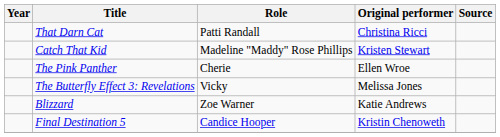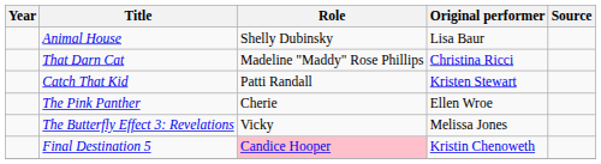+ row: Animal House | Shelly Dubinsky | Lisa Baur
That Darn Cat | Role: Patti Randall -> Madeline "Maddy" Rose Phillips
Catch That Kid | Role: Madeline "Maddy" Rose Phillips -> Patti Randall
- row: Blizzard | Zoe Warner | Katie Andrews
Final Destination 5 | Role: no background -> pink background
